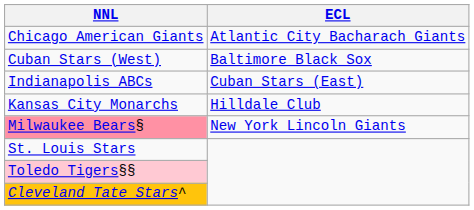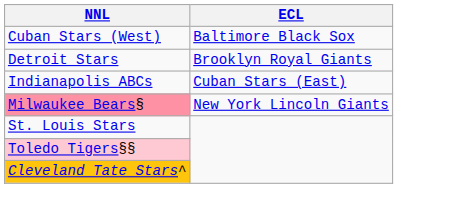- row: Chicago American Giants | Atlantic City Bacharach Giants
+ row: Detroit Stars | Brooklyn Royal Giants
- row: Kansas City Monarchs | Hilldale Club
